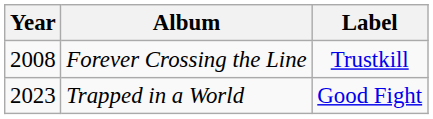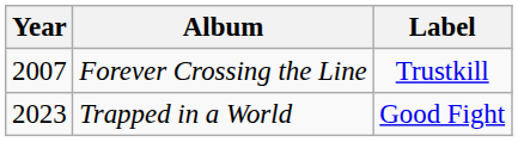Forever Crossing the Line | Year: 2008 -> 2007
